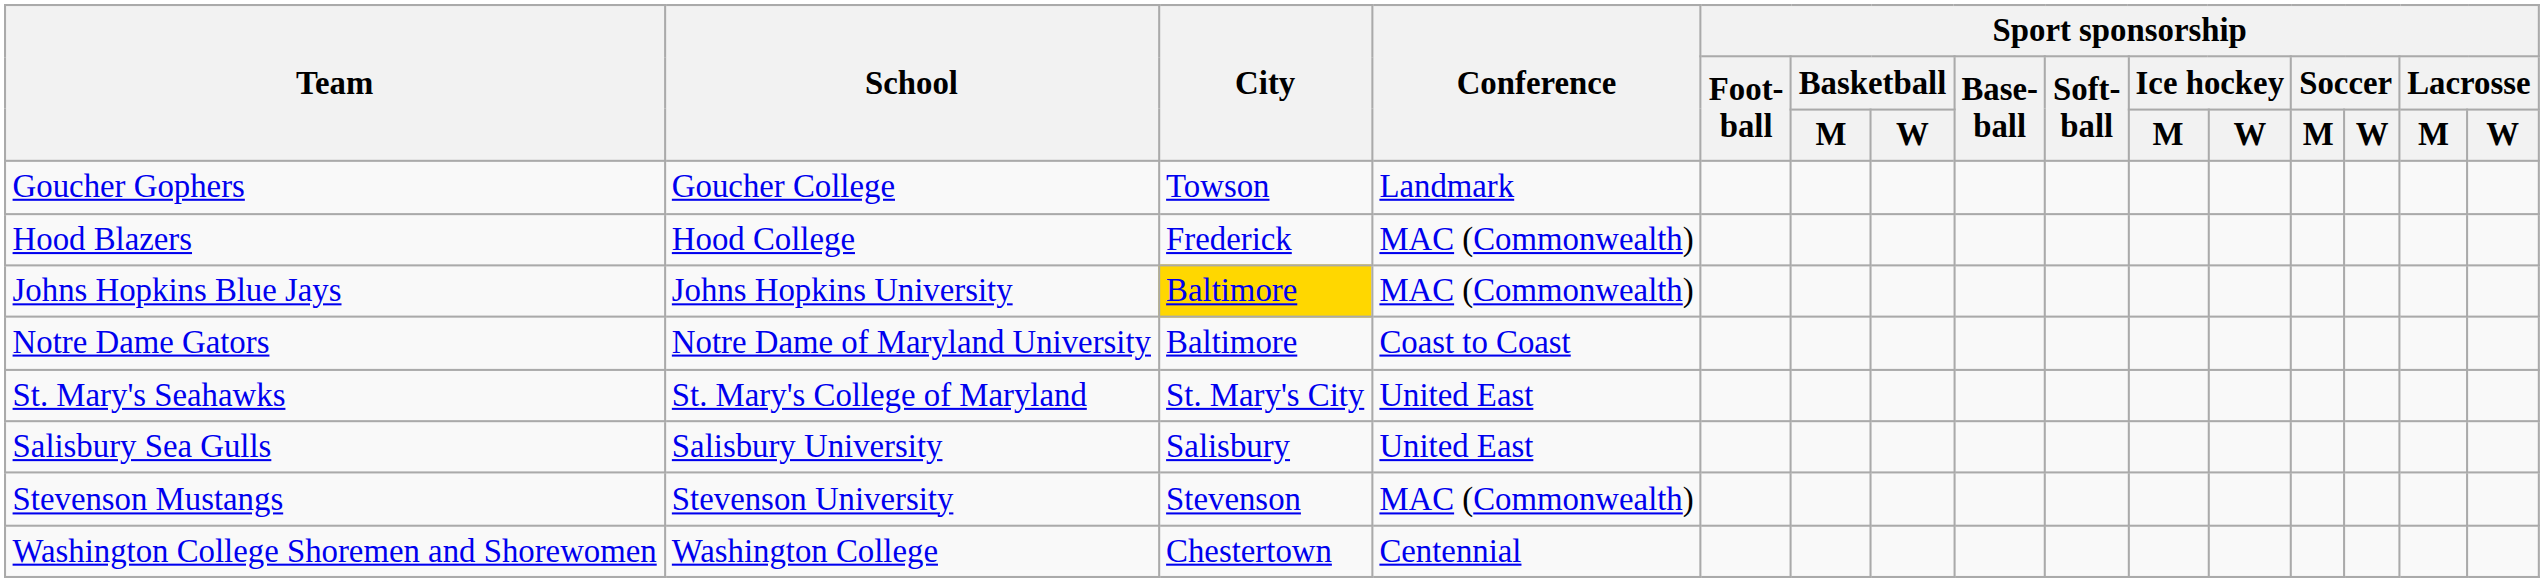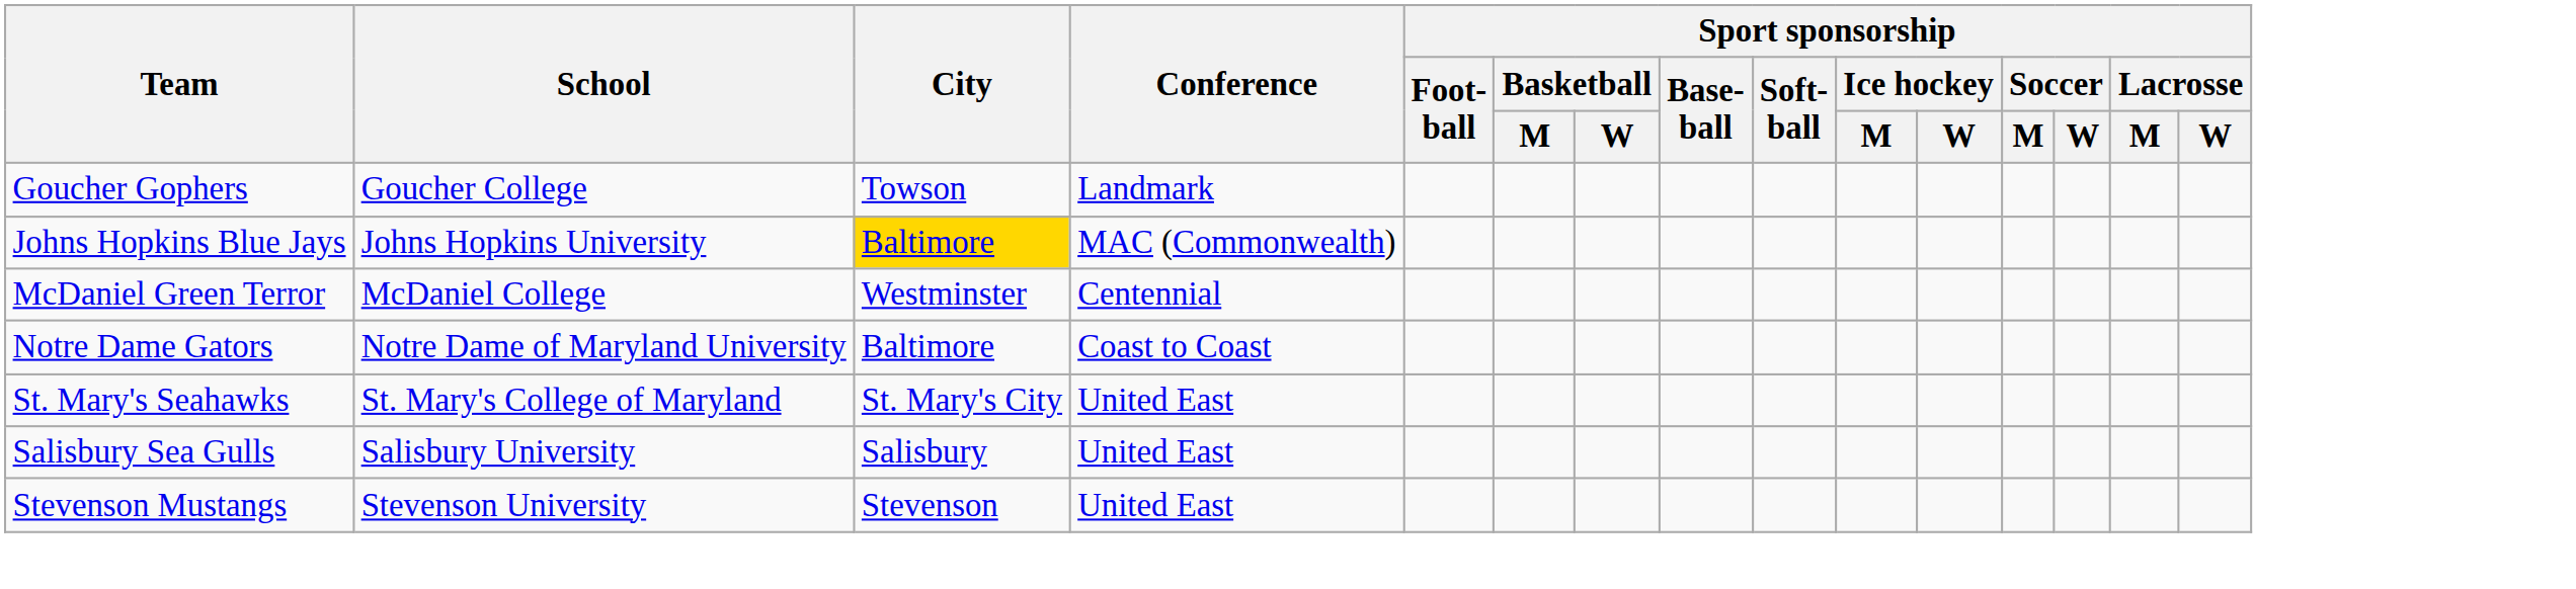- row: Hood Blazers | Hood College | Frederick | MAC (Commonwealth)
+ row: McDaniel Green Terror | McDaniel College | Westminster | Centennial
Stevenson Mustangs | Conference: MAC (Commonwealth) -> United East
- row: Washington College Shoremen and Shorewomen | Washington College | Chestertown | Centennial
